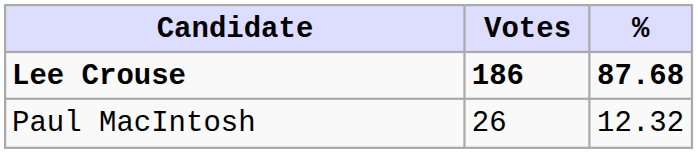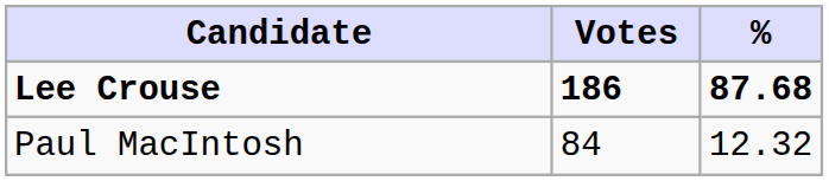Paul MacIntosh | Votes: 26 -> 84
